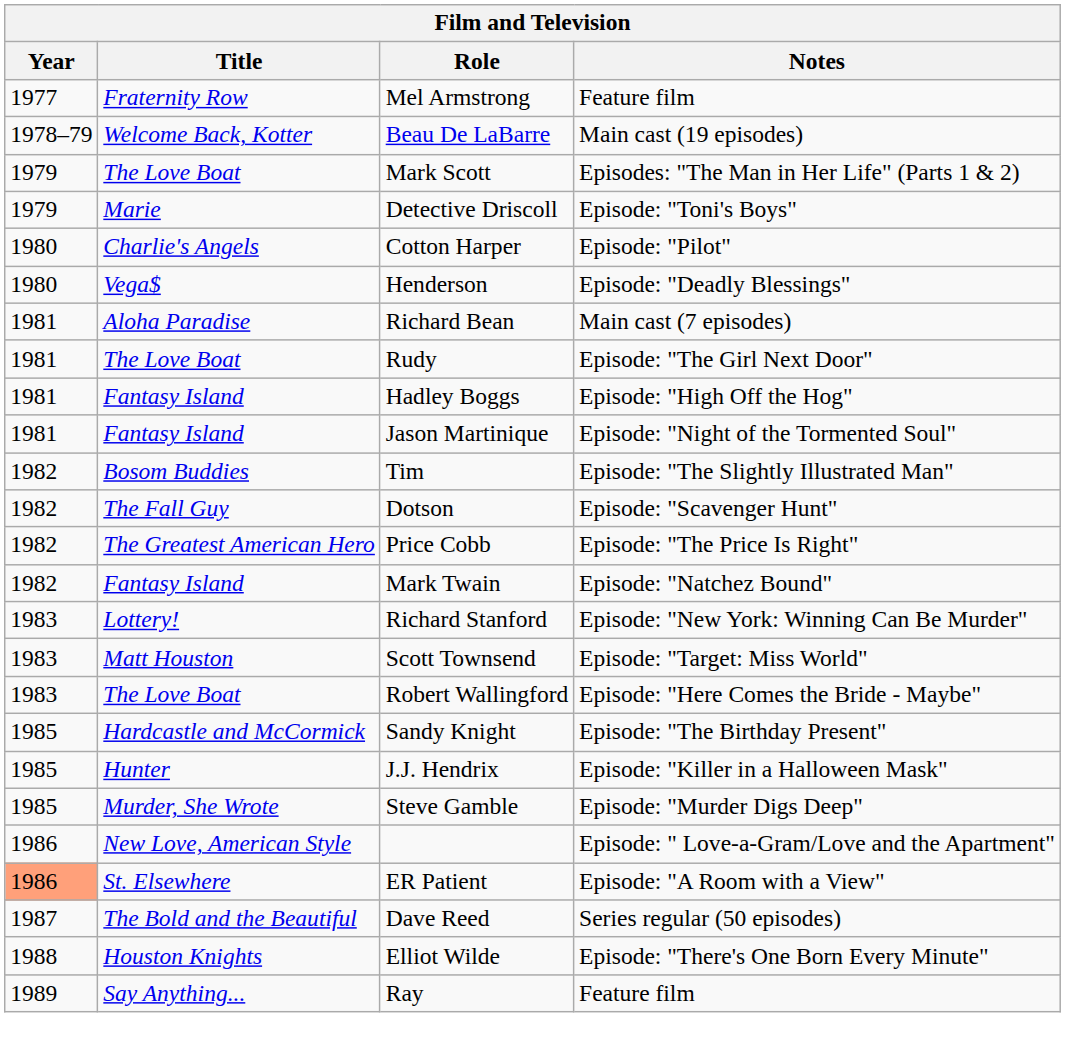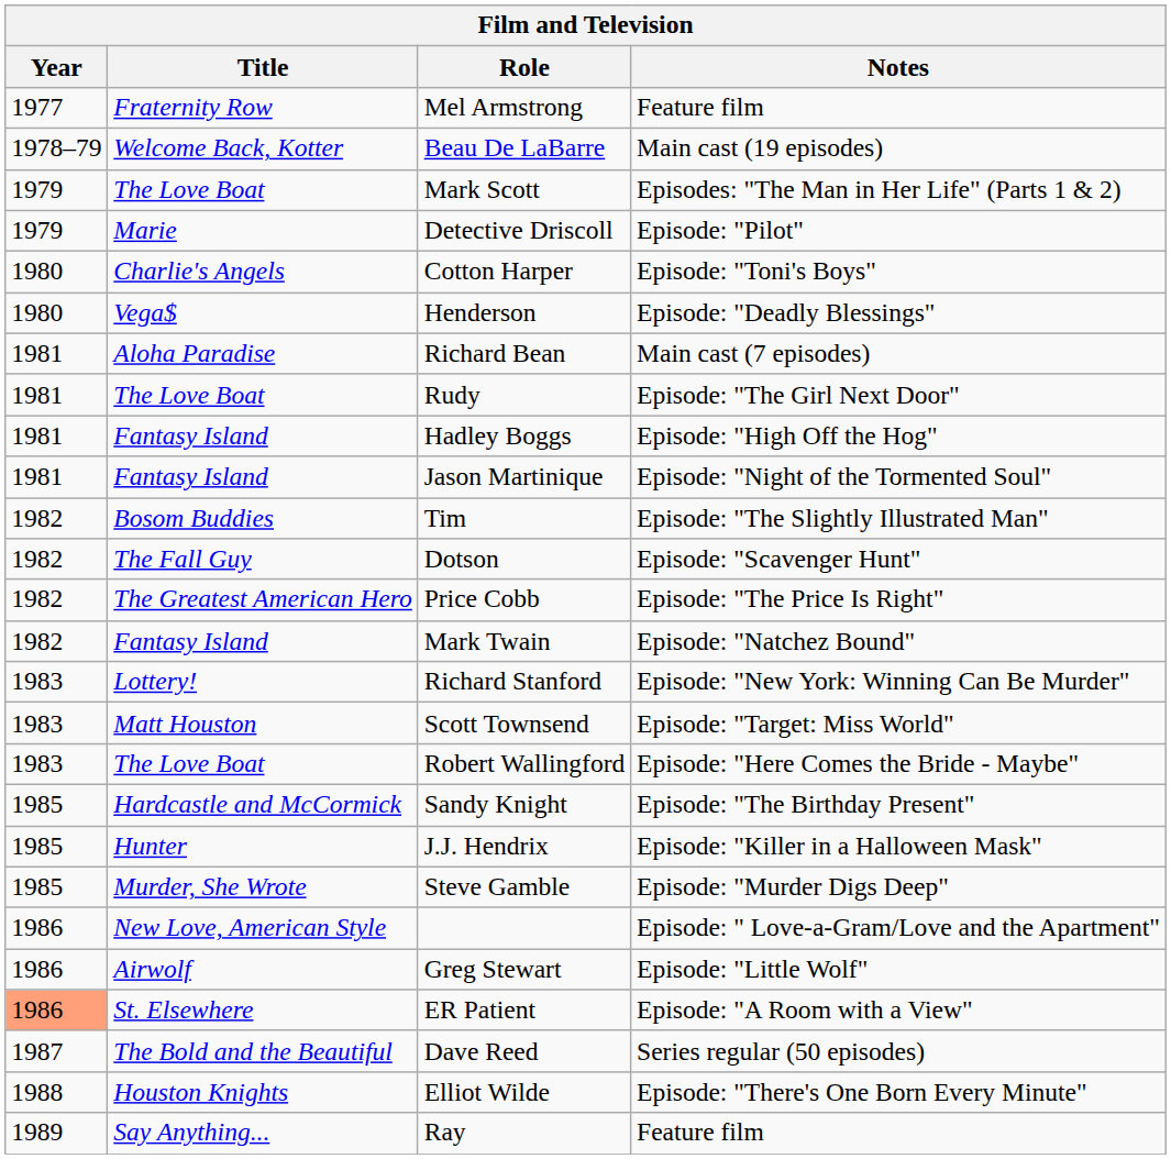Detective Driscoll | Notes: Episode: "Toni's Boys" -> Episode: "Pilot"
Cotton Harper | Notes: Episode: "Pilot" -> Episode: "Toni's Boys"
+ row: 1986 | Airwolf | Greg Stewart | Episode: "Little Wolf"
